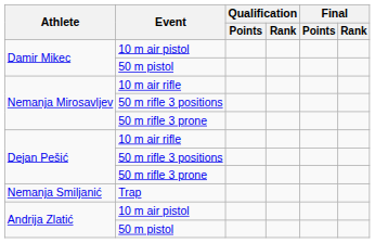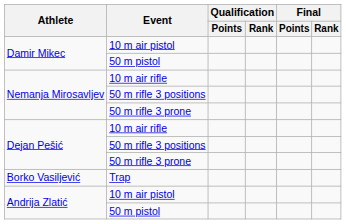- row: Nemanja Smiljanić | Trap
+ row: Borko Vasiljević | Trap
